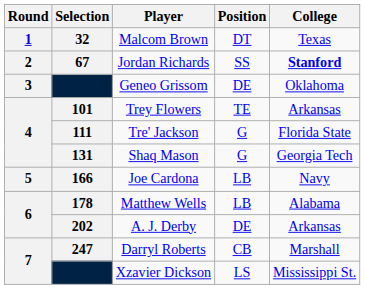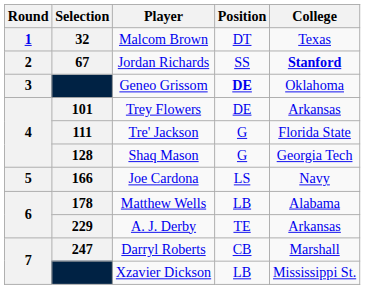Geneo Grissom | Position: normal -> bold
Trey Flowers | Position: TE -> DE
Shaq Mason | Selection: 131 -> 128
Joe Cardona | Position: LB -> LS
A. J. Derby | Selection: 202 -> 229
A. J. Derby | Position: DE -> TE
Xzavier Dickson | Position: LS -> LB
